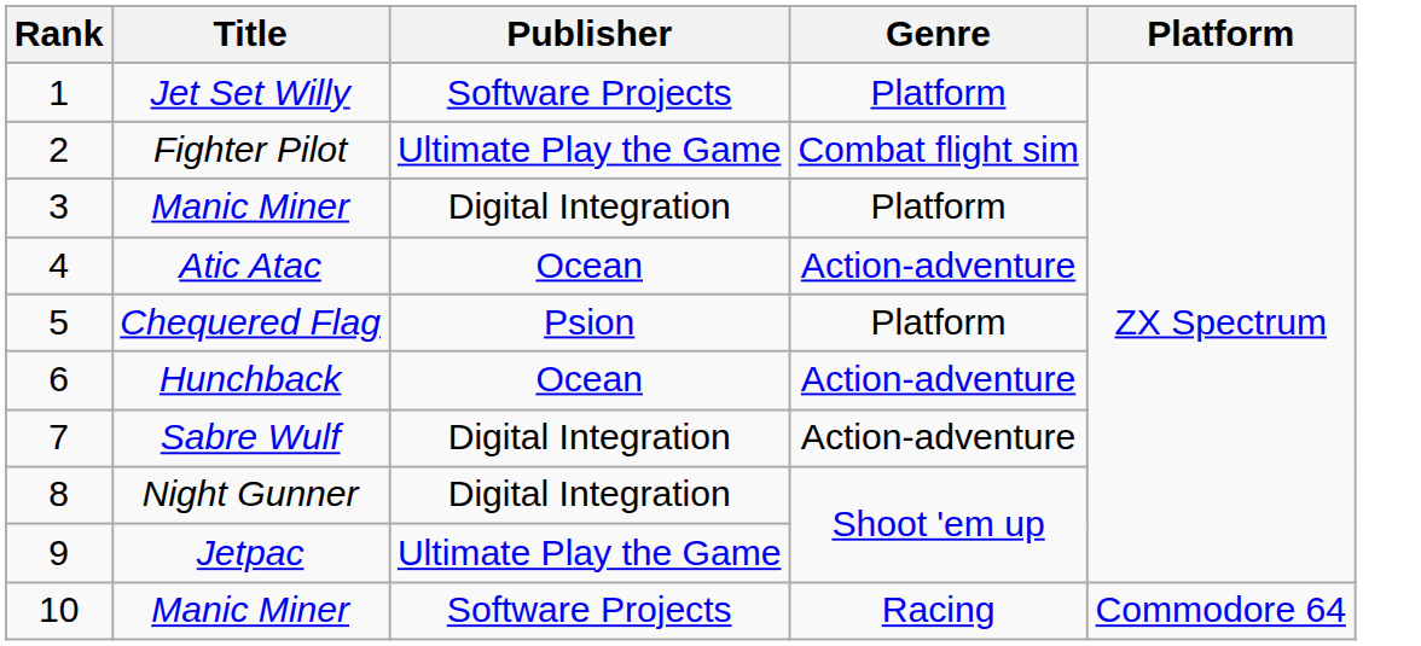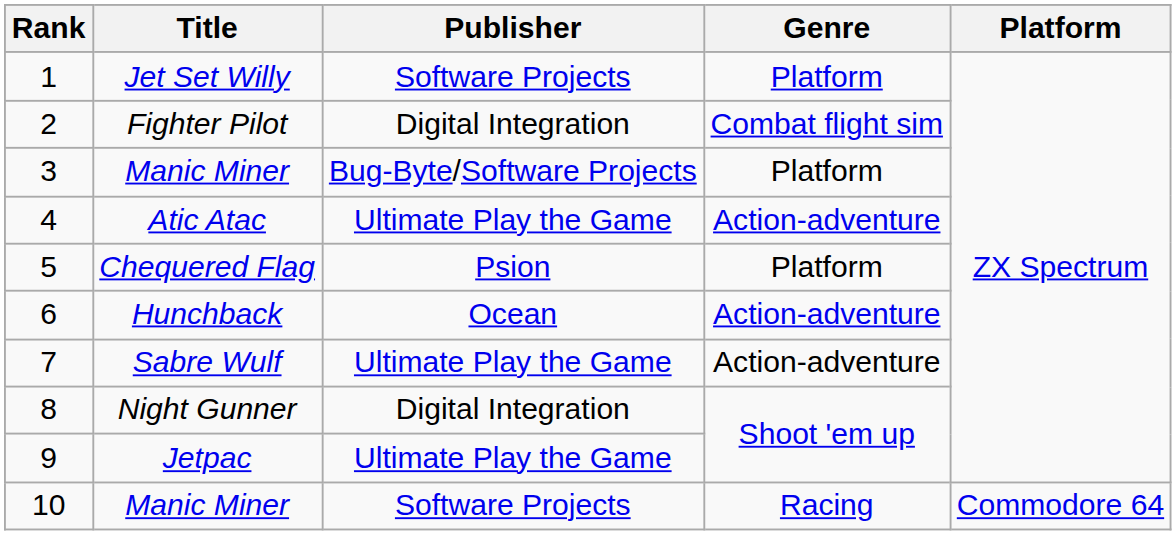Fighter Pilot | Publisher: Ultimate Play the Game -> Digital Integration
3 / Manic Miner | Publisher: Digital Integration -> Bug-Byte/Software Projects
Atic Atac | Publisher: Ocean -> Ultimate Play the Game
Sabre Wulf | Publisher: Digital Integration -> Ultimate Play the Game
